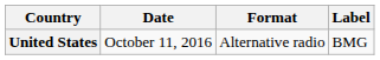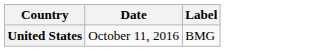- column: Format | Alternative radio
